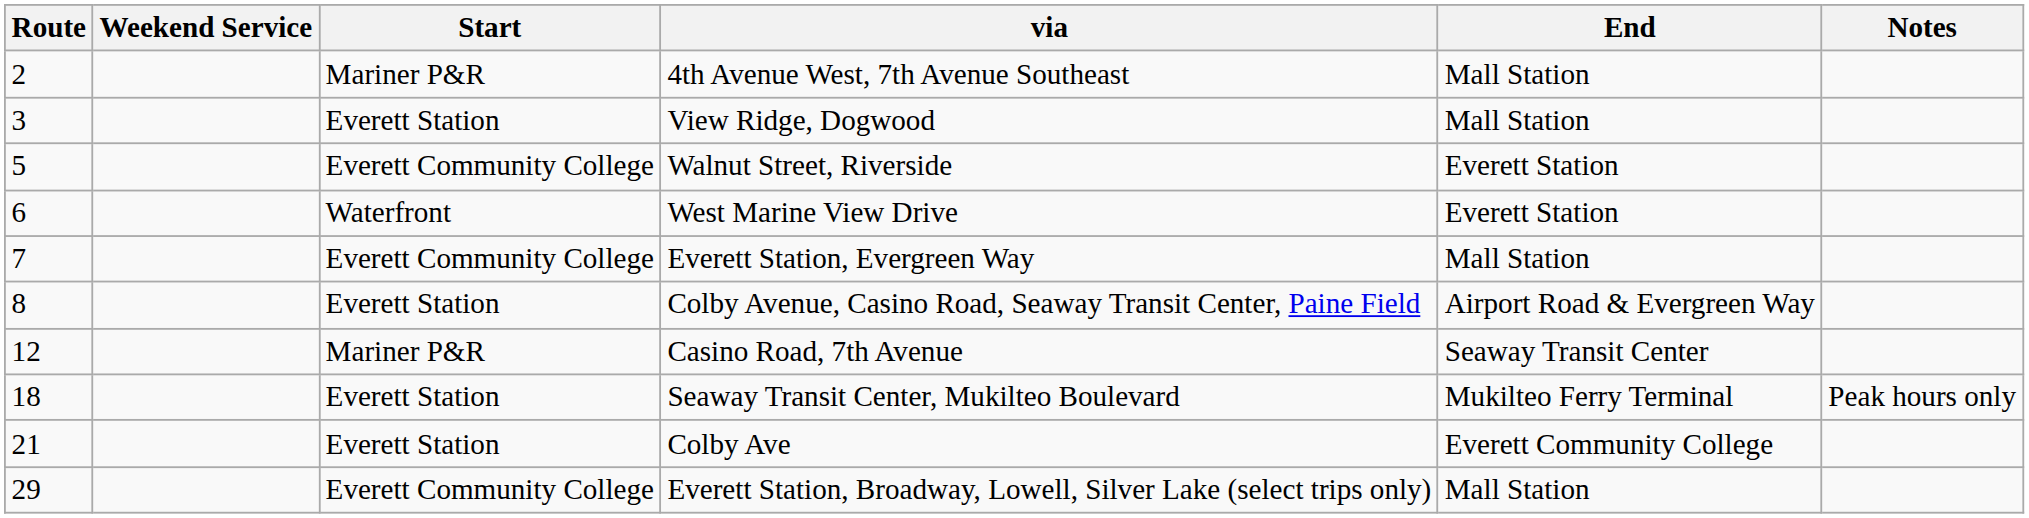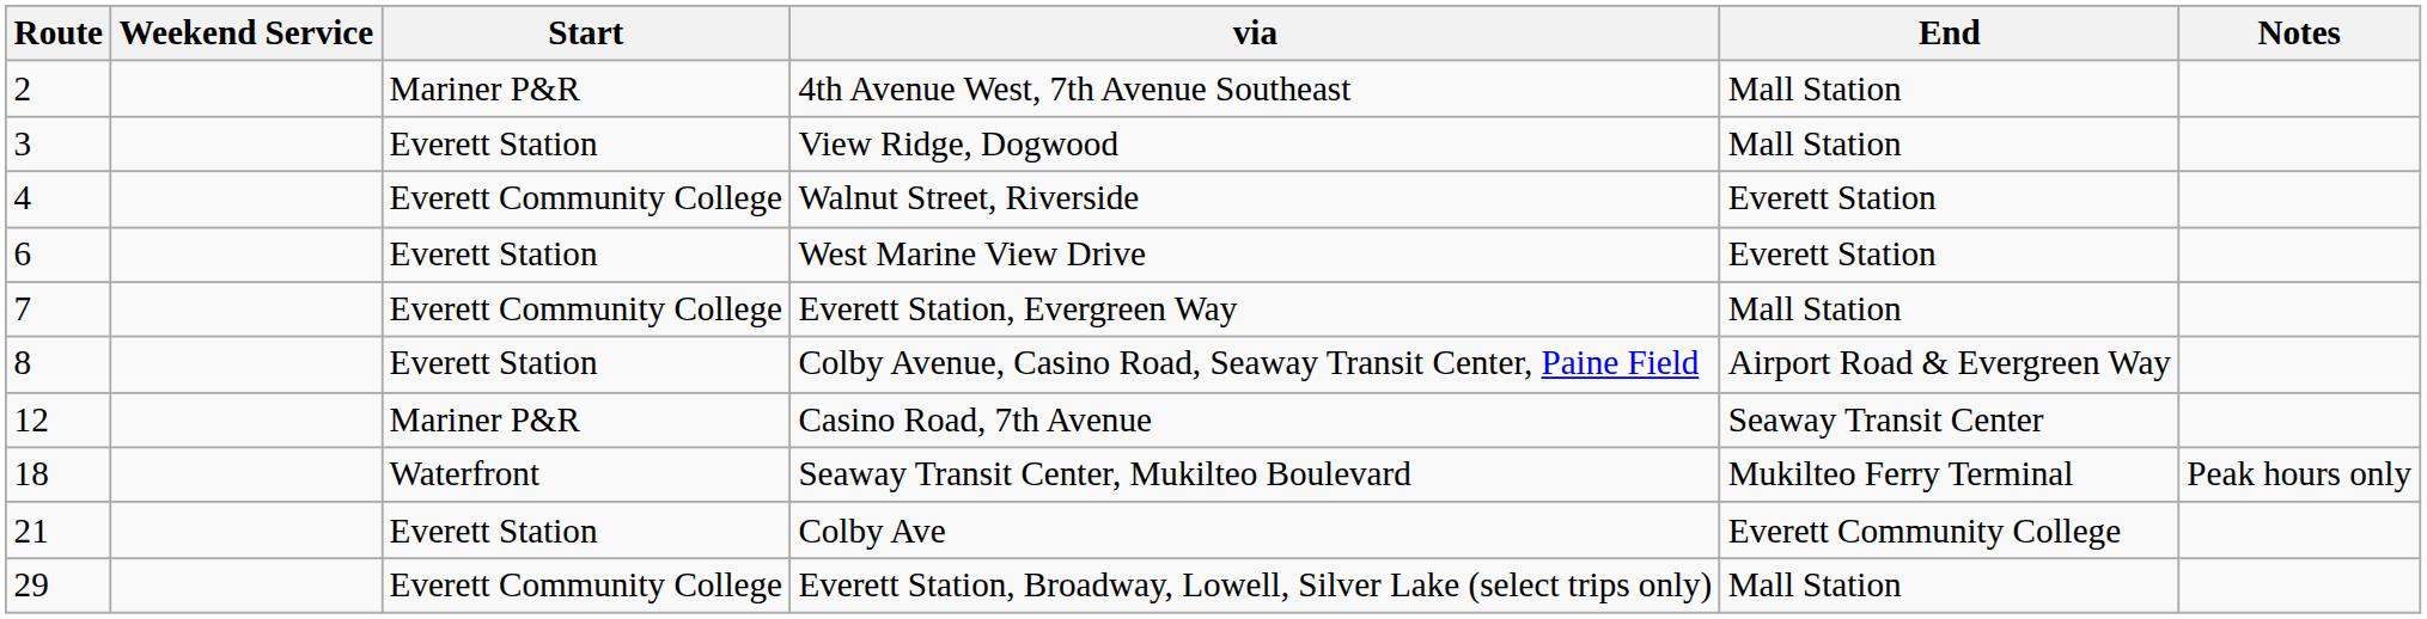Walnut Street, Riverside | Route: 5 -> 4
West Marine View Drive | Start: Waterfront -> Everett Station
Seaway Transit Center, Mukilteo Boulevard | Start: Everett Station -> Waterfront
